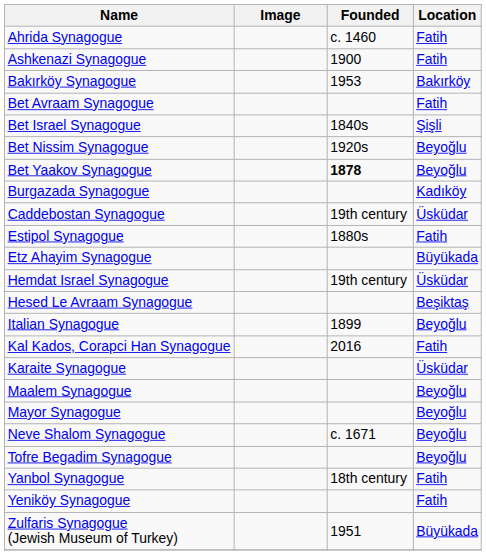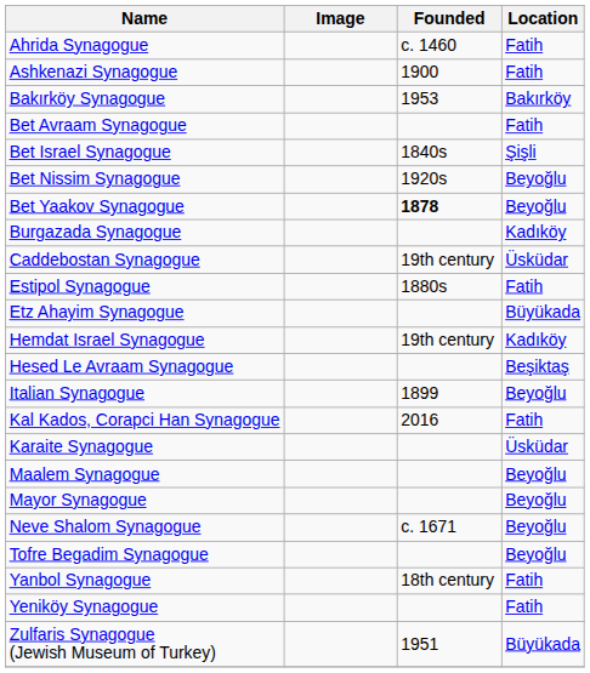Hemdat Israel Synagogue | Location: Üsküdar -> Kadıköy
